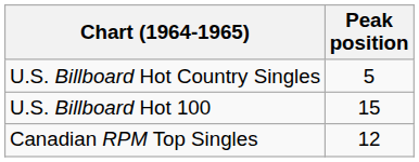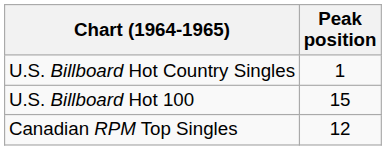U.S. Billboard Hot Country Singles | Peak position: 5 -> 1
